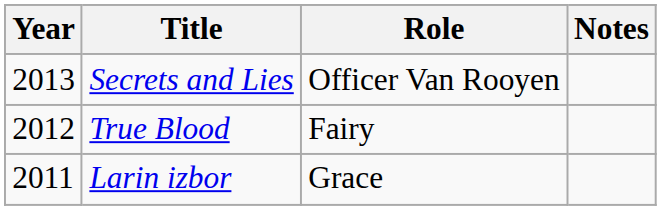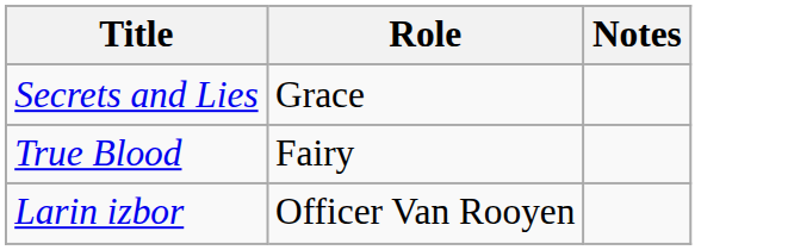- column: Year | 2013 | 2012 | 2011
Secrets and Lies | Role: Officer Van Rooyen -> Grace
Larin izbor | Role: Grace -> Officer Van Rooyen
